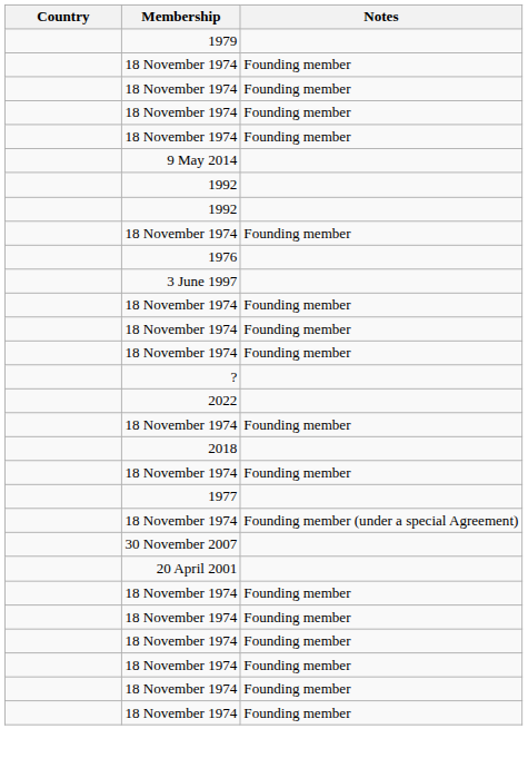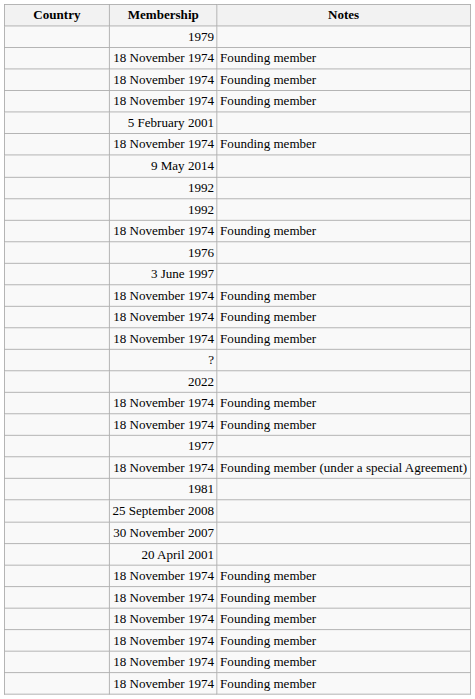+ row: 5 February 2001
- row: 2018
+ row: 1981
+ row: 25 September 2008
